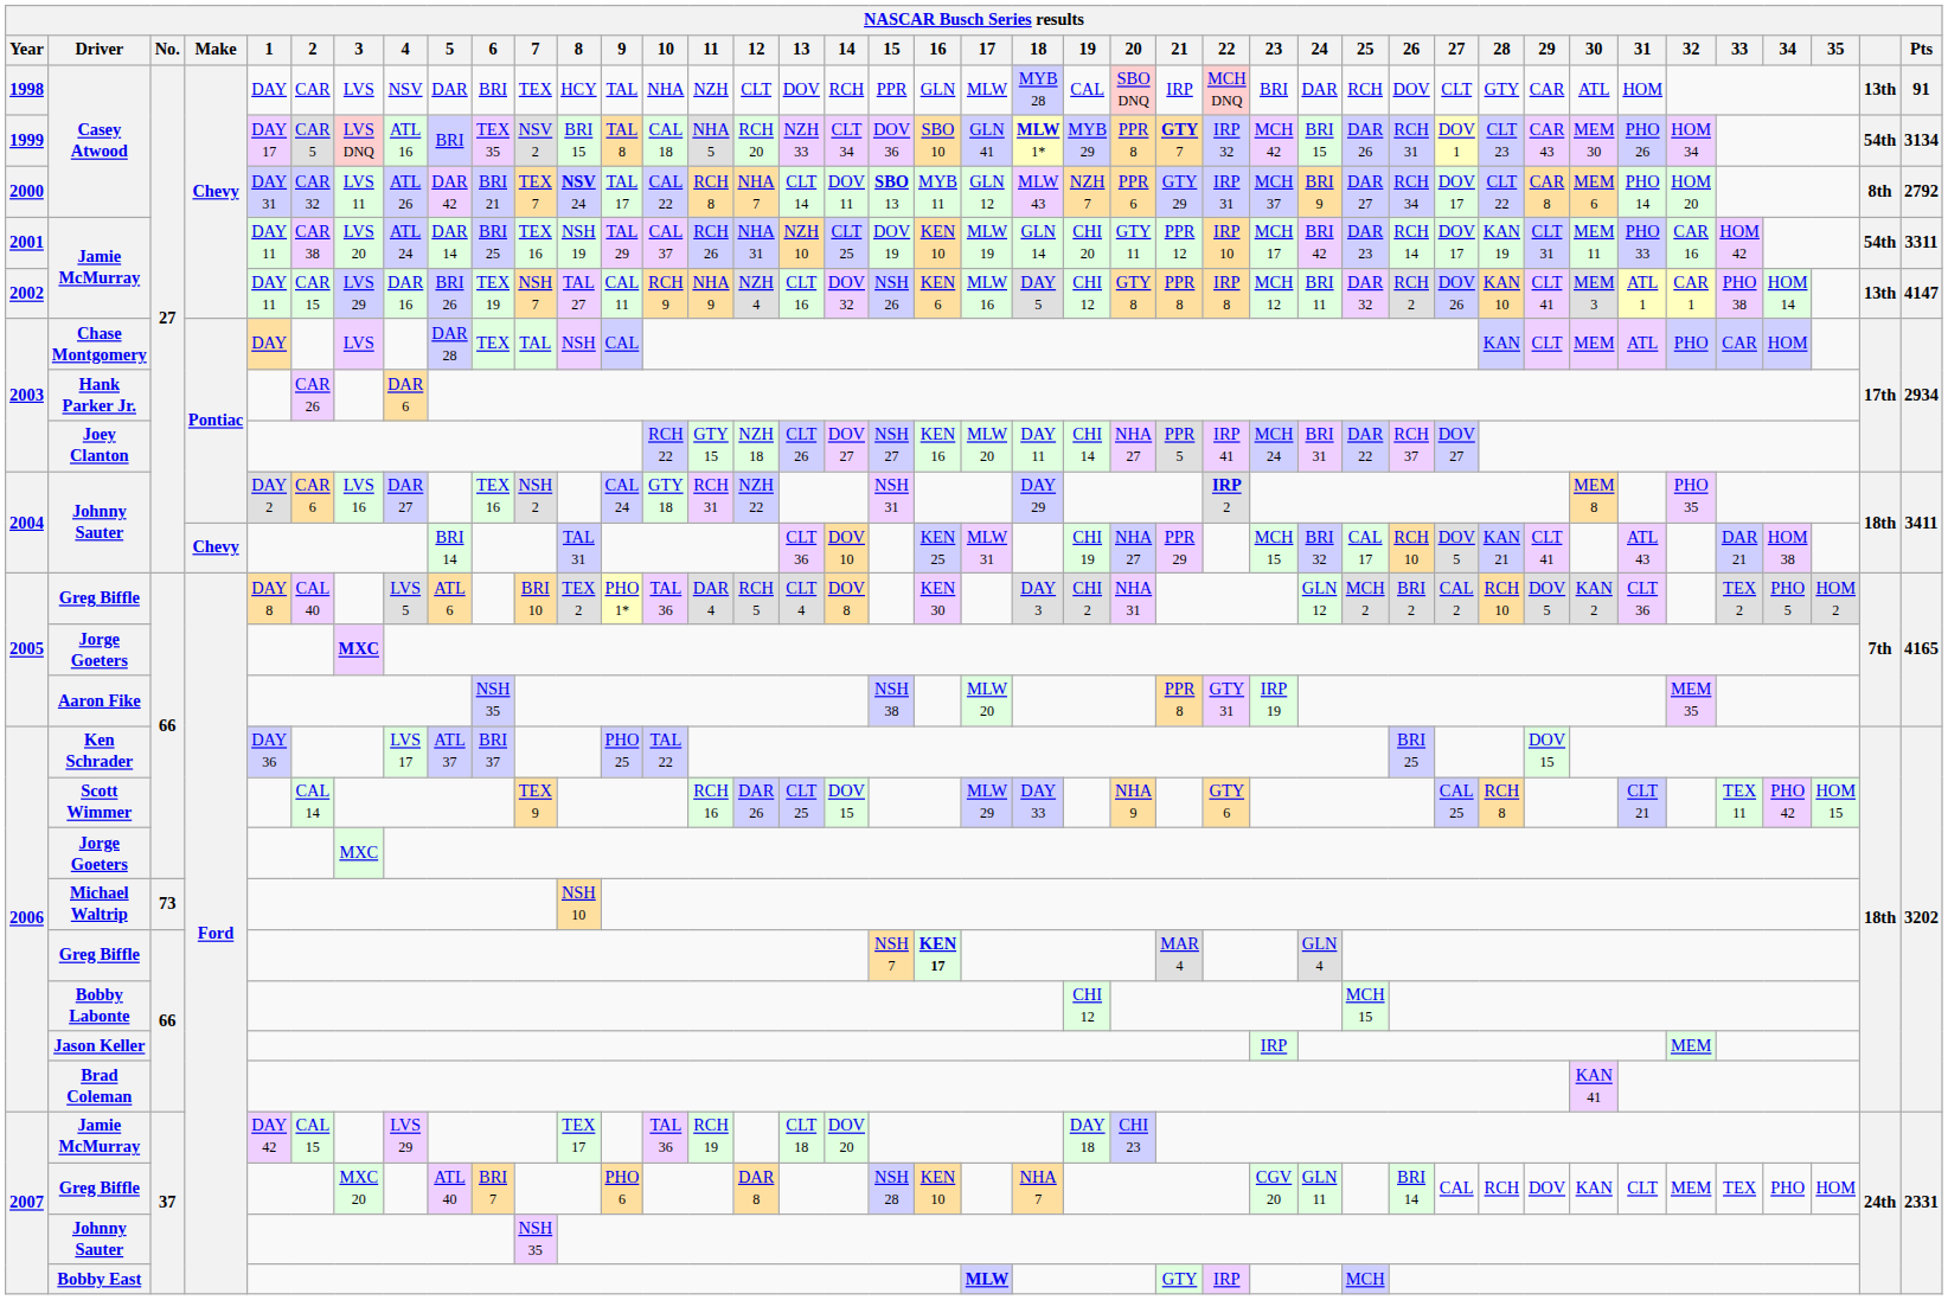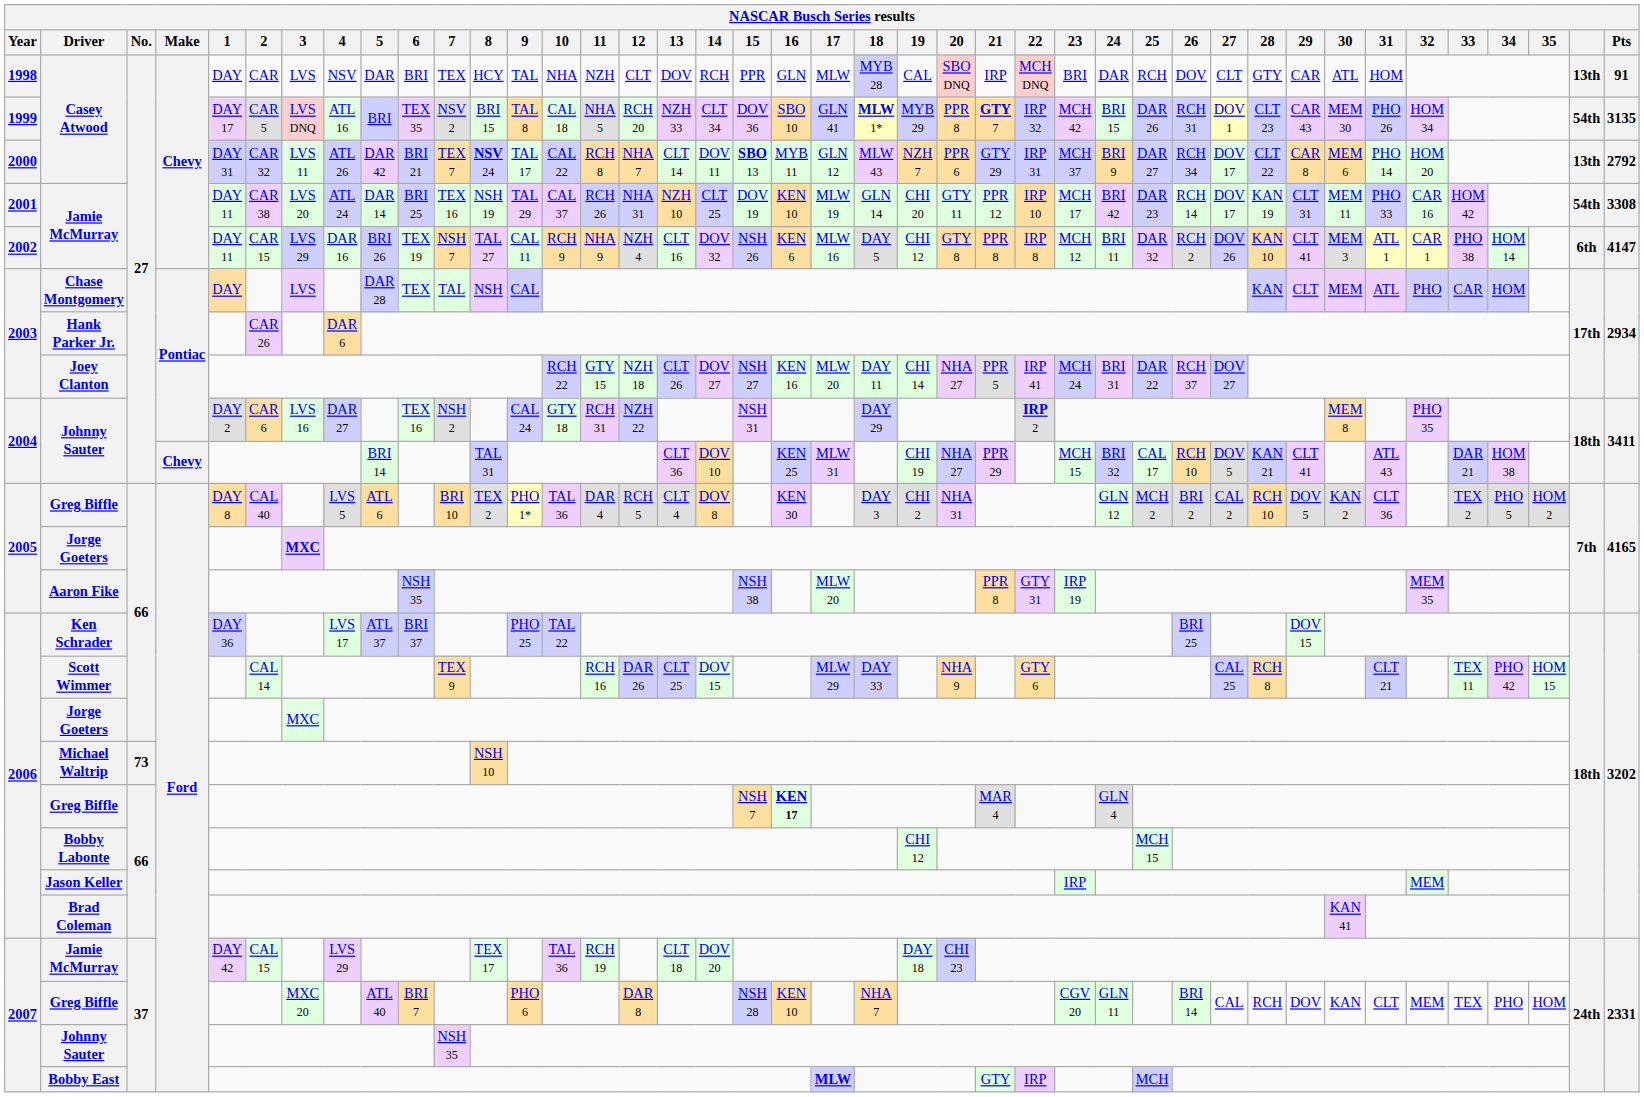1999 / Casey Atwood | Pts: 3134 -> 3135
2000 / Casey Atwood | column 40: 8th -> 13th
2001 / Jamie McMurray | Pts: 3311 -> 3308
2002 / Jamie McMurray | column 40: 13th -> 6th
